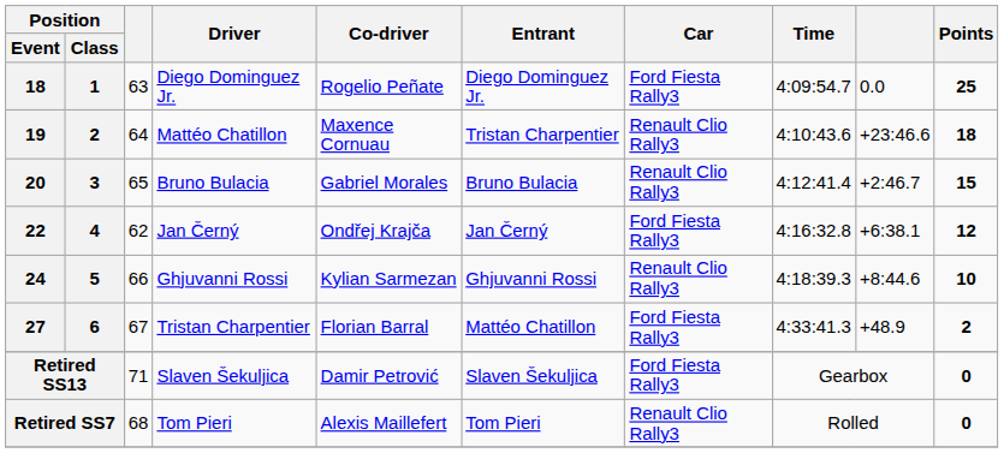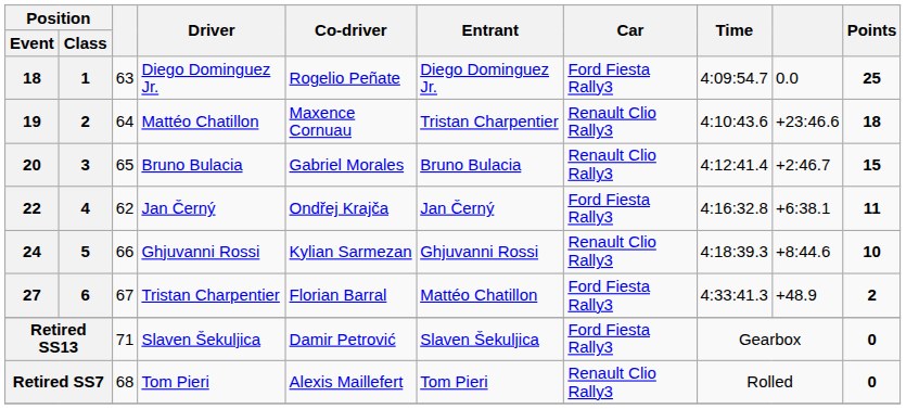22 | Points: 12 -> 11
